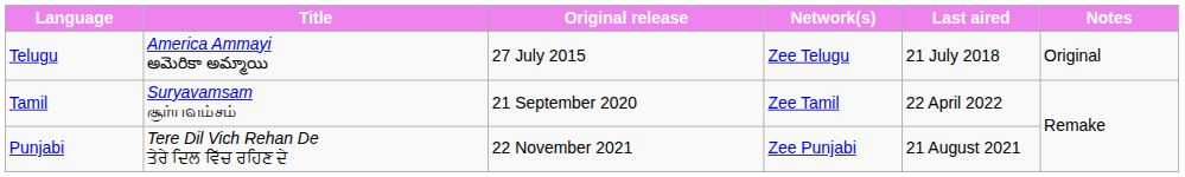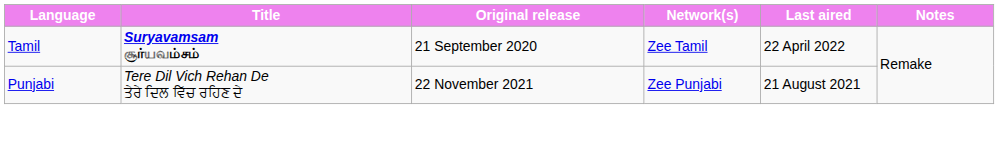- row: Telugu | America Ammayi అమెరికా అమ్మాయి | 27 July 2015 | Zee Telugu | 21 July 2018 | Original
Tamil | Title: normal -> bold
